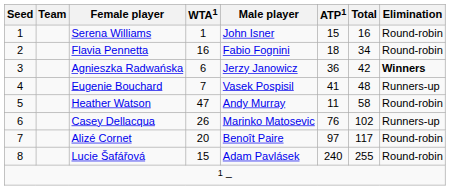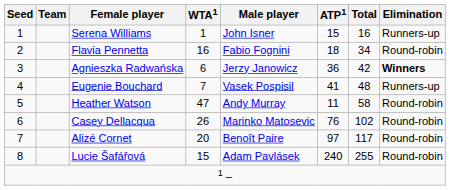Serena Williams | Elimination: Round-robin -> Runners-up
Casey Dellacqua | Elimination: Runners-up -> Round-robin
